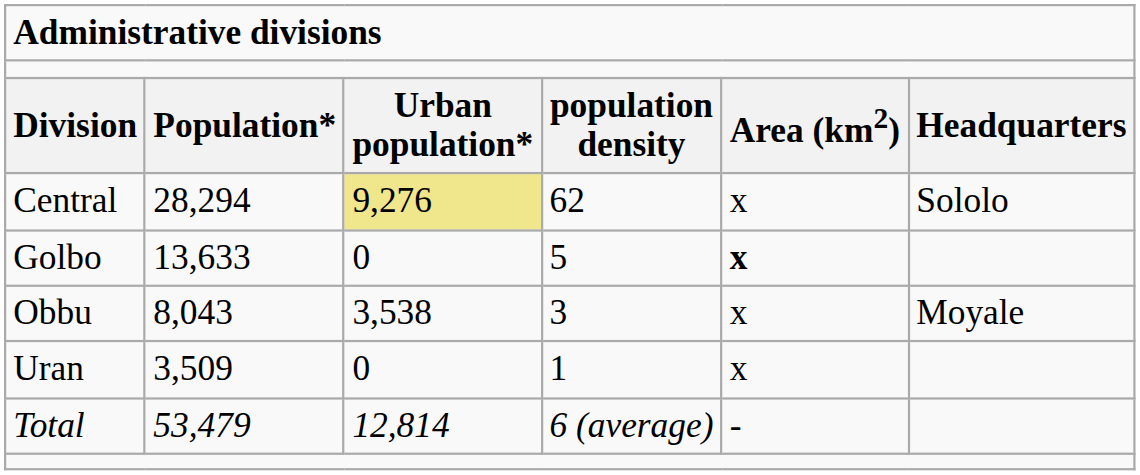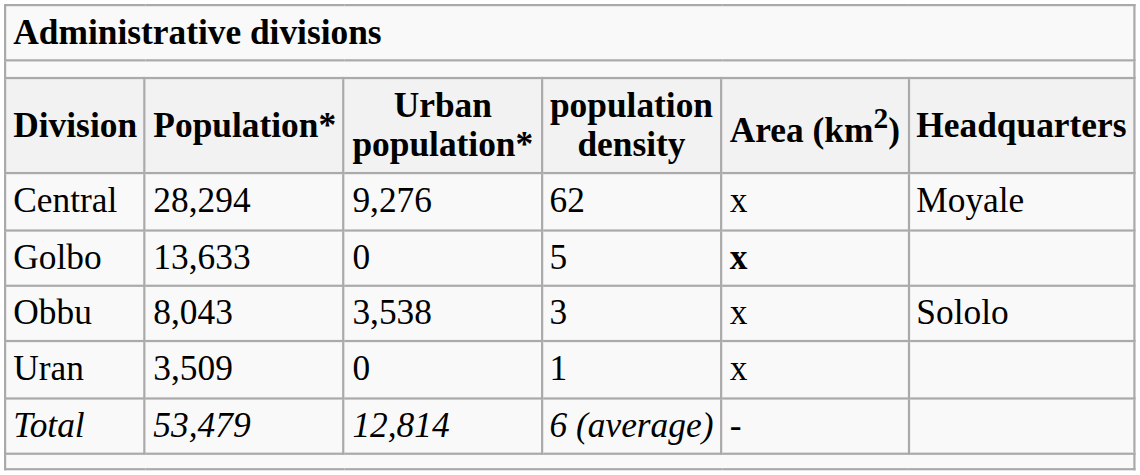Central | column 3: khaki background -> no background
Central | column 6: Sololo -> Moyale
Obbu | column 6: Moyale -> Sololo
